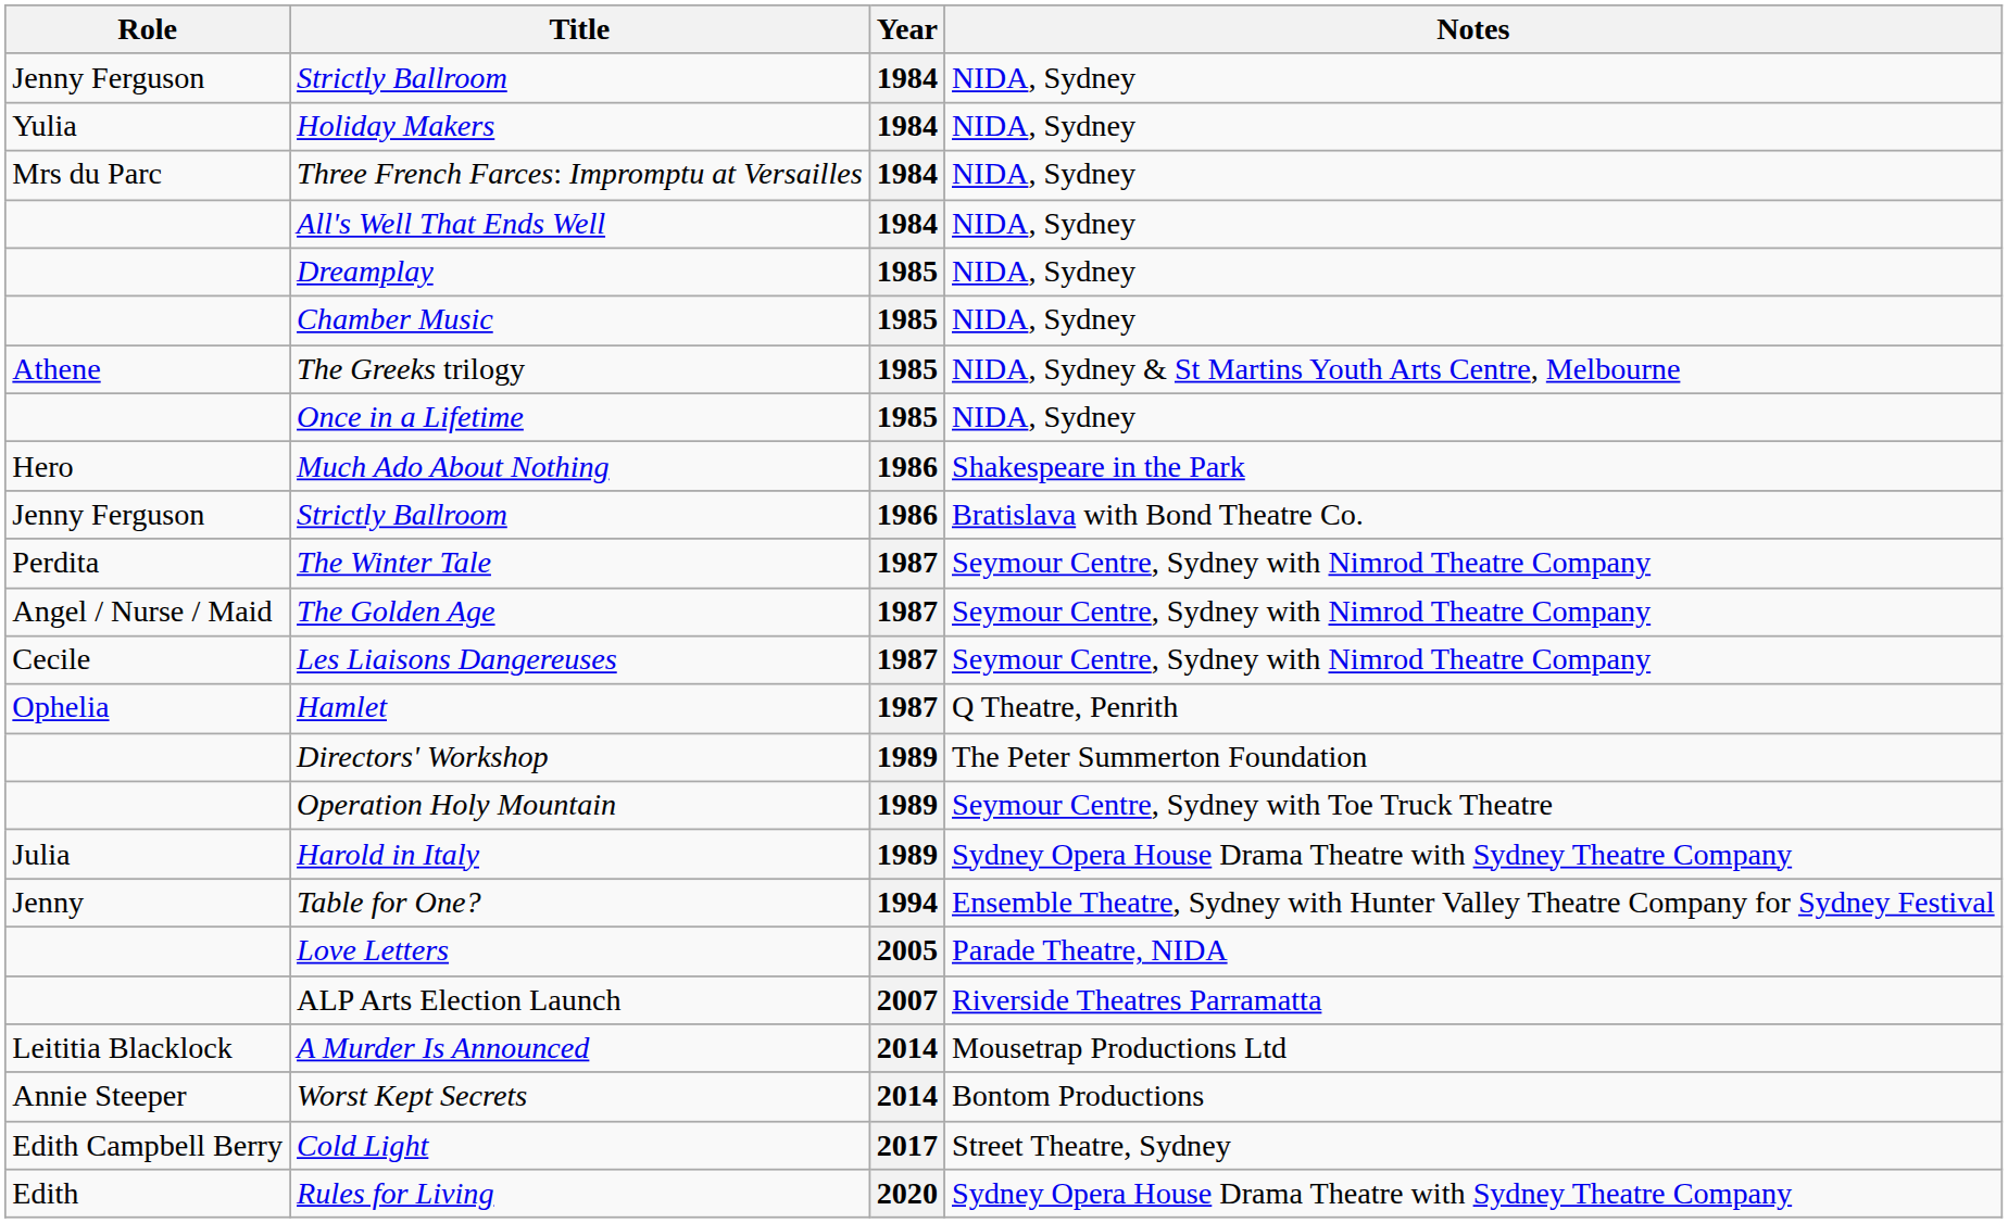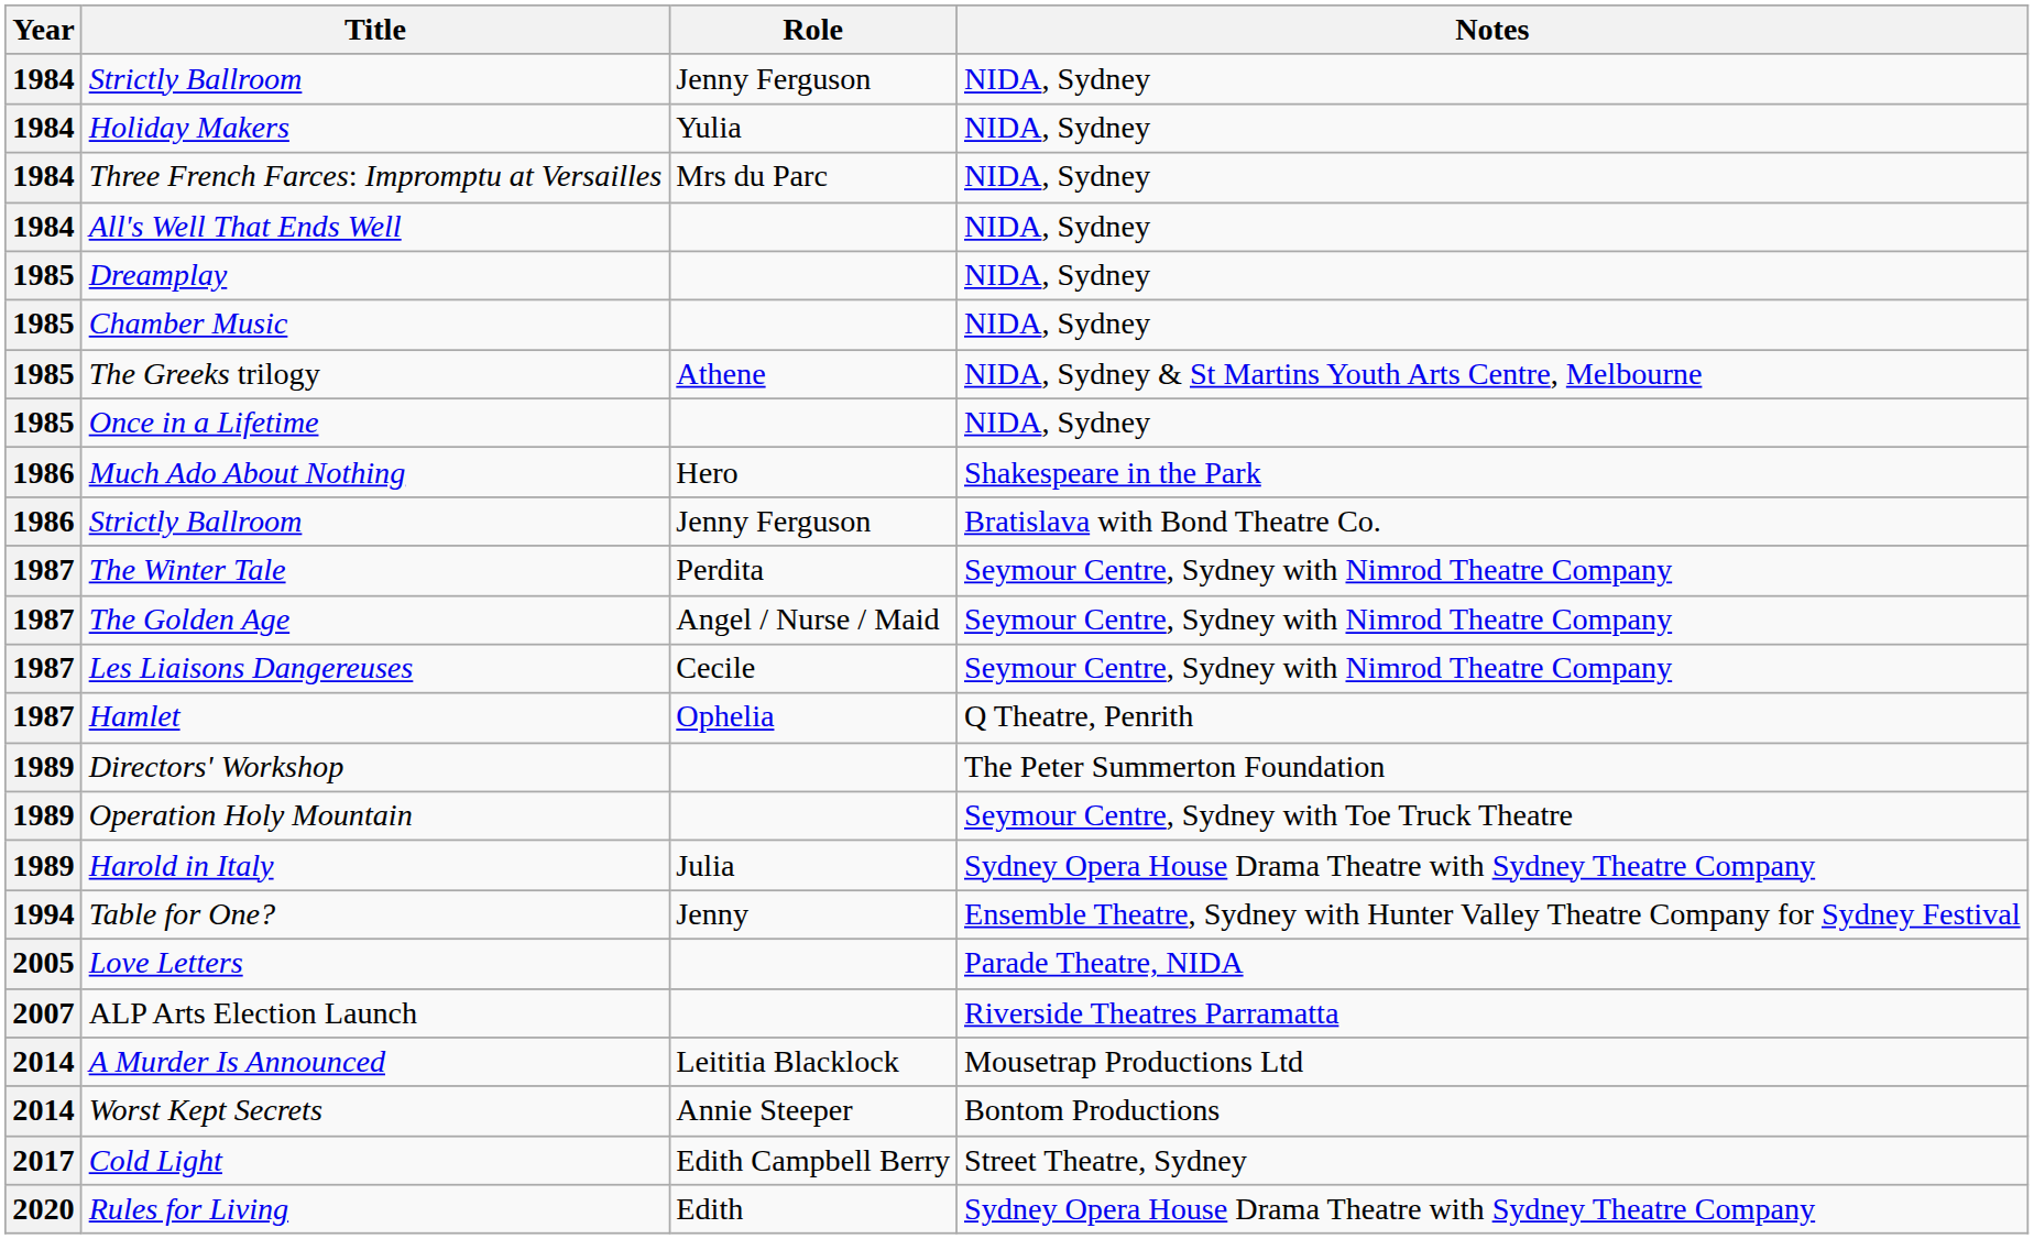columns swapped: Year <-> Role
